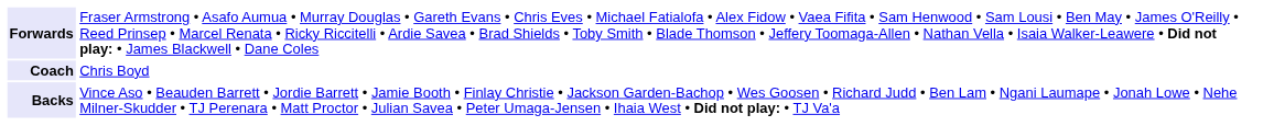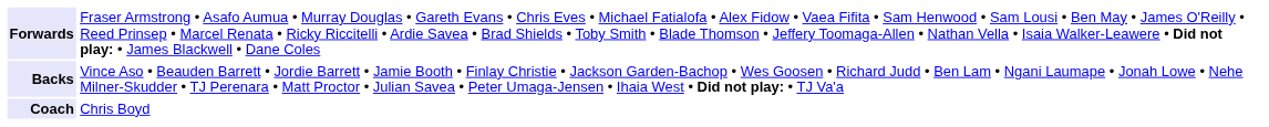rows swapped: Backs <-> Coach
